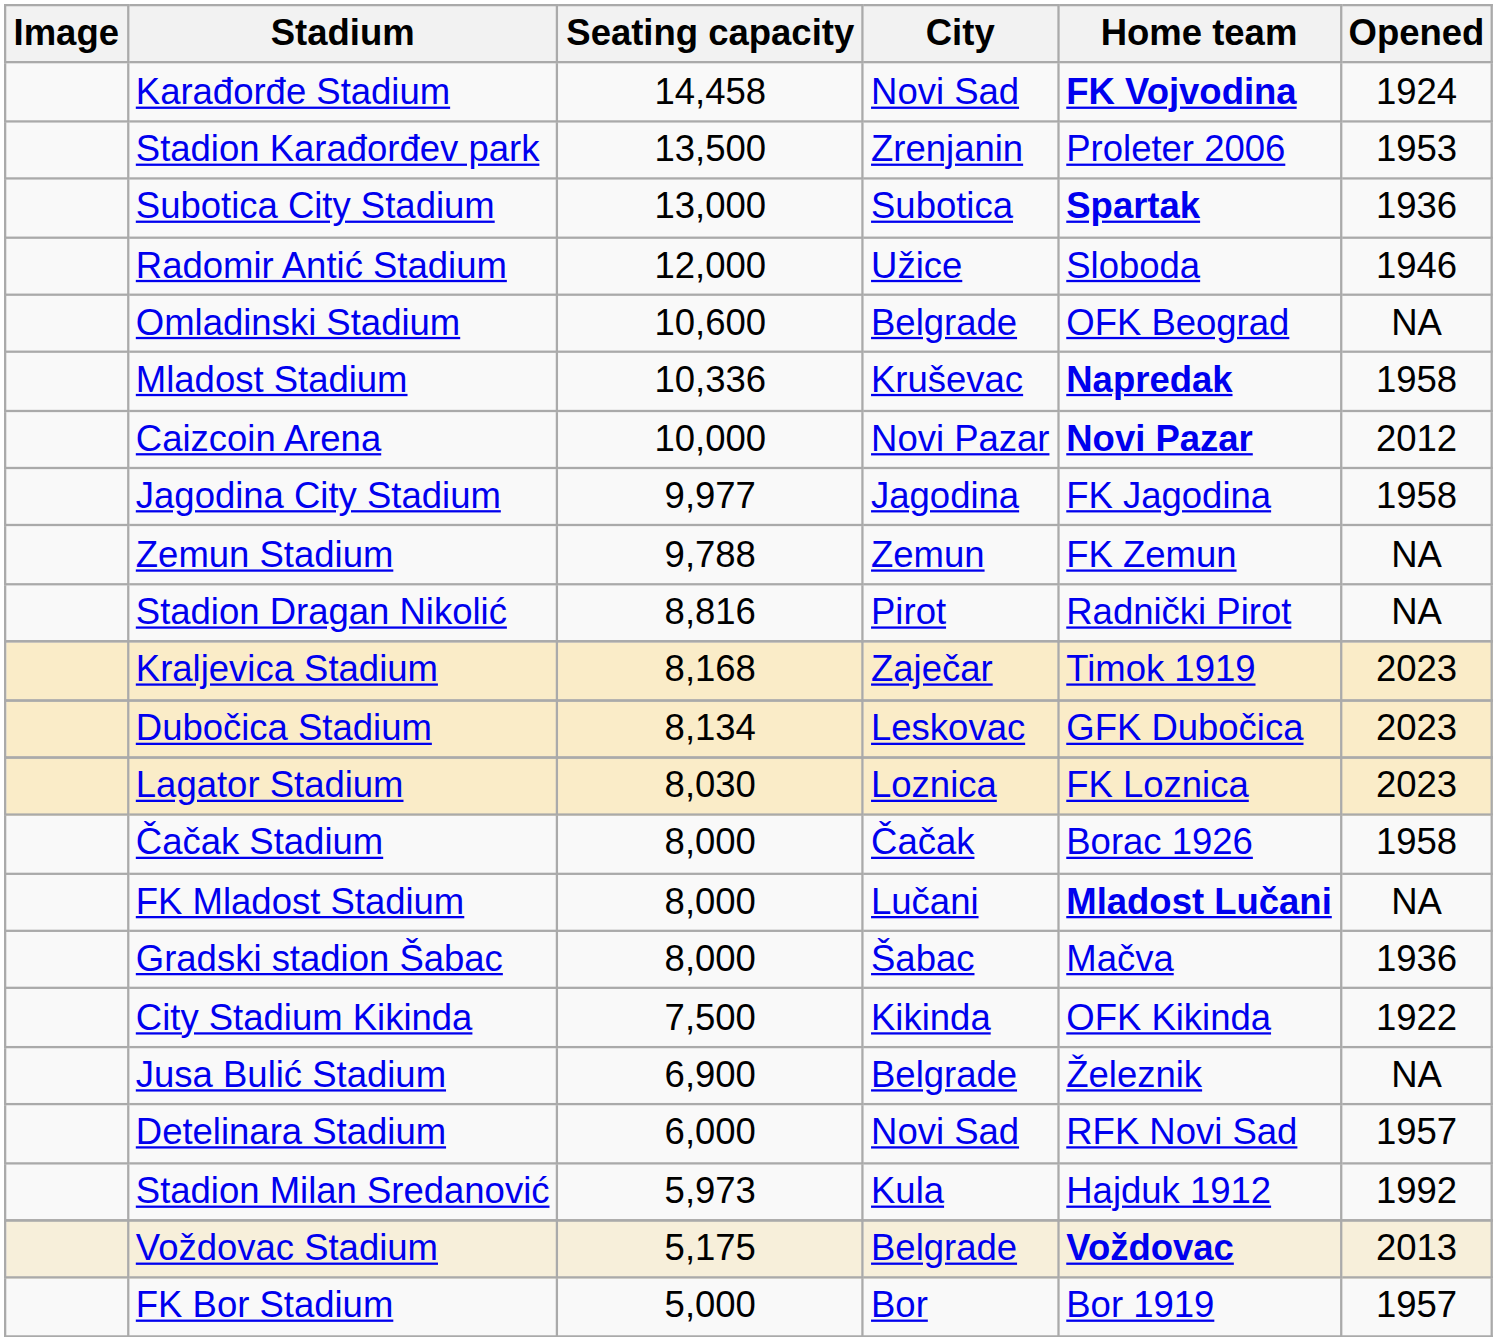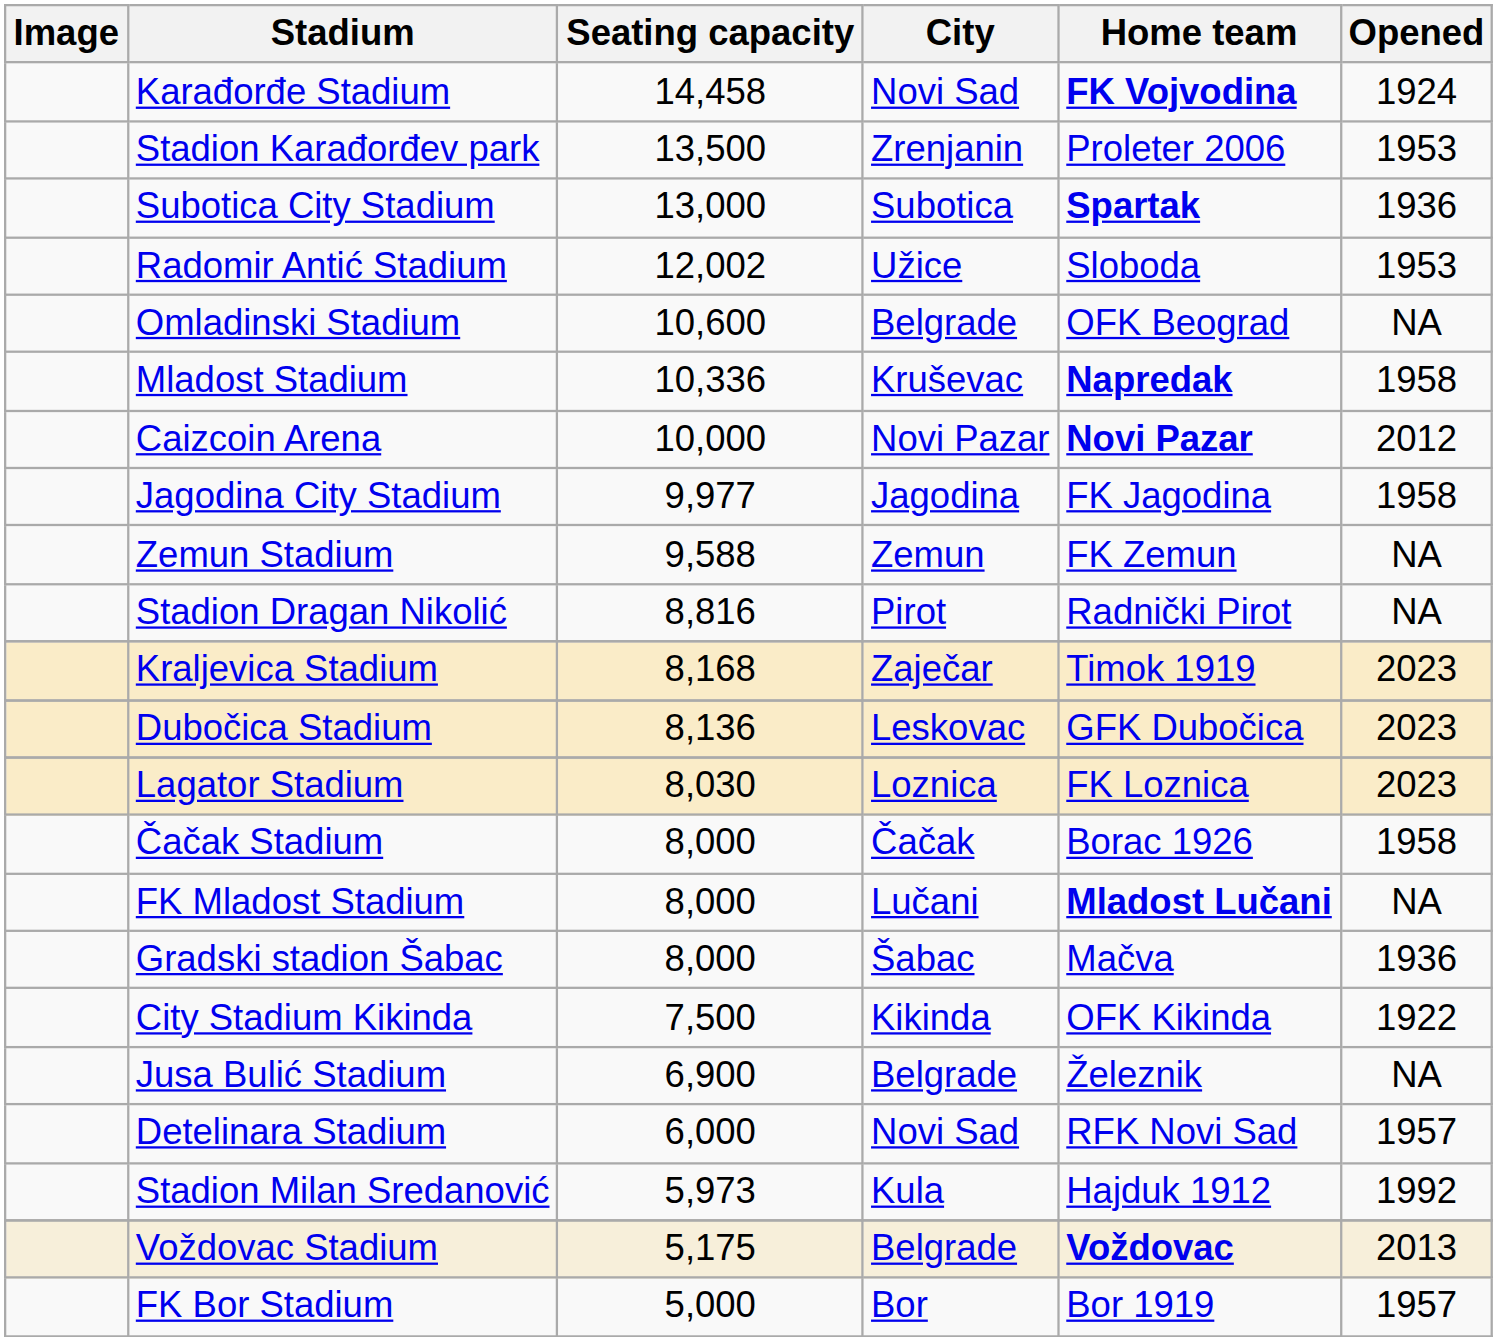Radomir Antić Stadium | Seating capacity: 12,000 -> 12,002
Radomir Antić Stadium | Opened: 1946 -> 1953
Zemun Stadium | Seating capacity: 9,788 -> 9,588
Dubočica Stadium | Seating capacity: 8,134 -> 8,136
